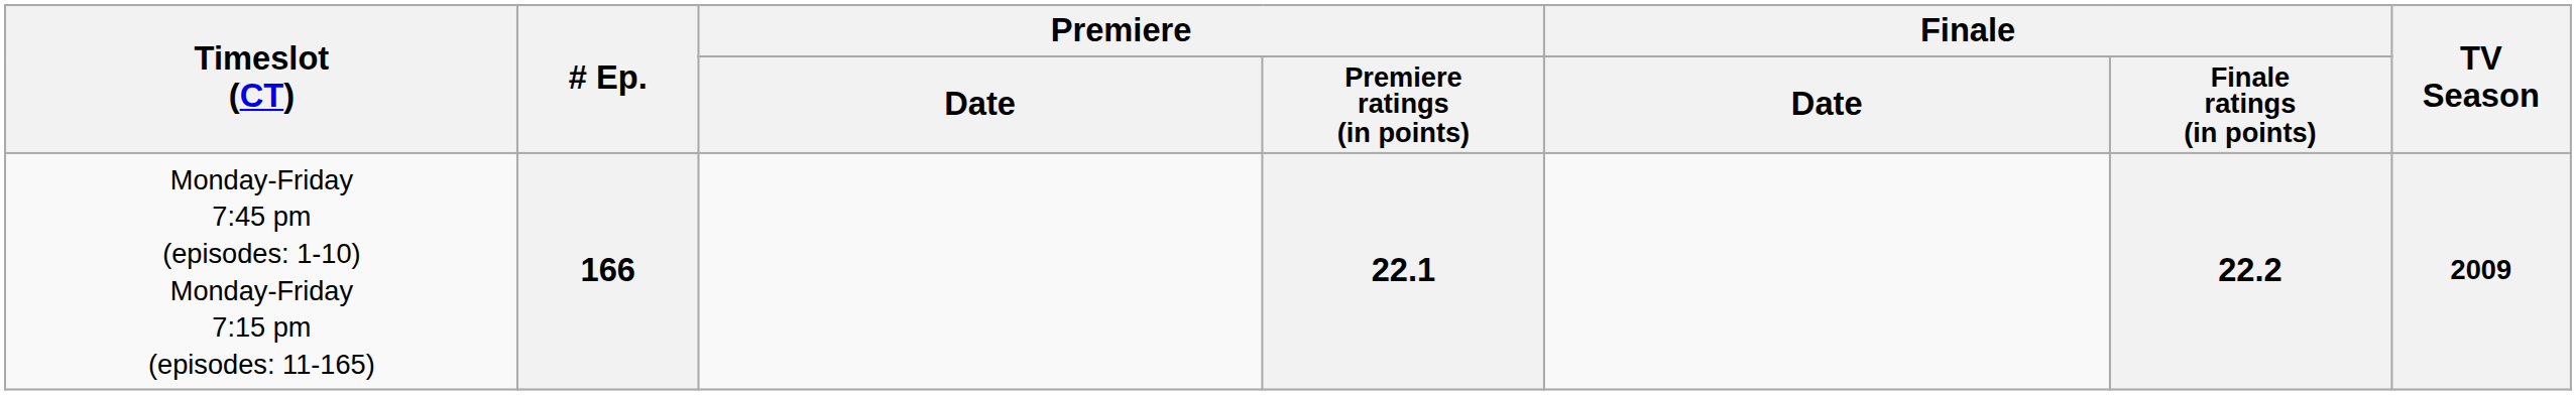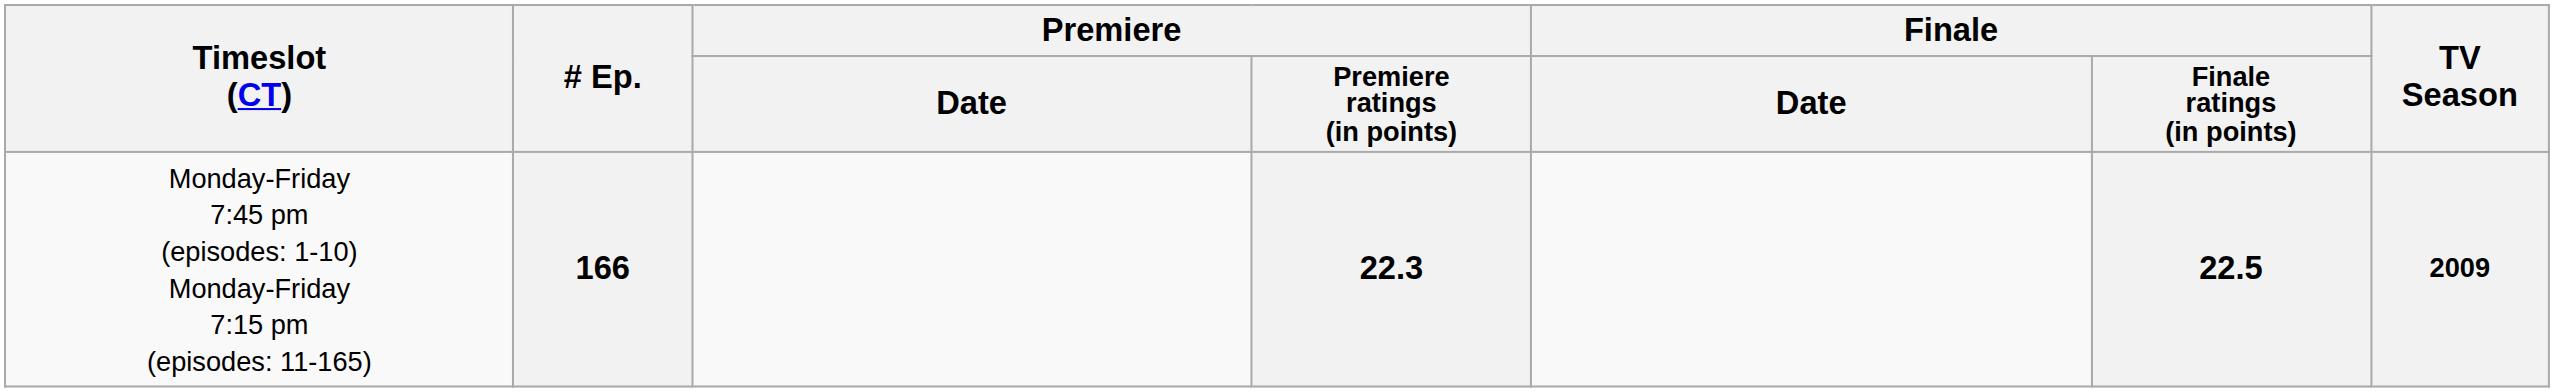166 | Premiere / Premiere ratings (in points): 22.1 -> 22.3
166 | Finale / Finale ratings (in points): 22.2 -> 22.5
